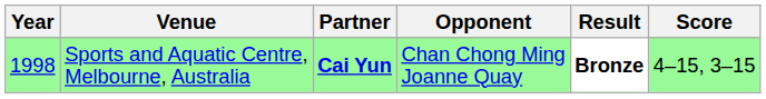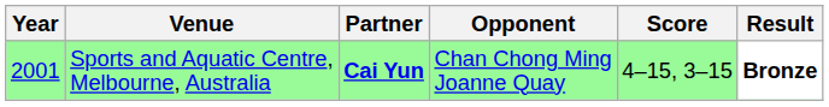columns swapped: Score <-> Result
Sports and Aquatic Centre, Melbourne, Australia | Year: 1998 -> 2001
